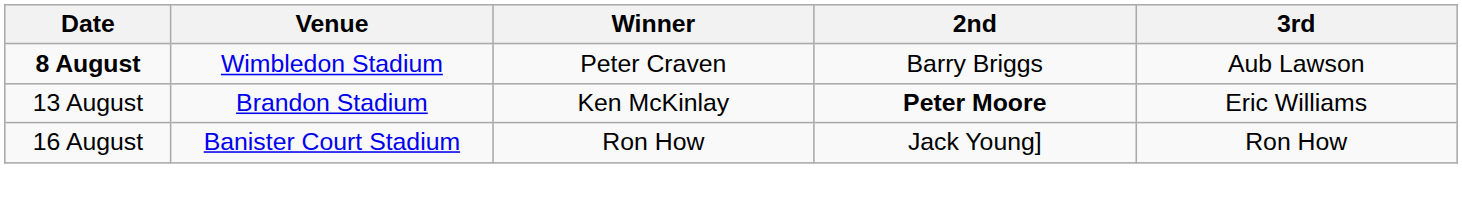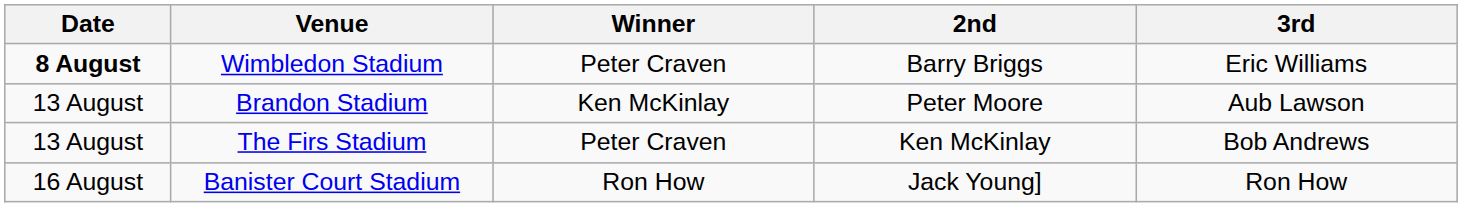Wimbledon Stadium | 3rd: Aub Lawson -> Eric Williams
Brandon Stadium | 2nd: bold -> normal
Brandon Stadium | 3rd: Eric Williams -> Aub Lawson
+ row: 13 August | The Firs Stadium | Peter Craven | Ken McKinlay | Bob Andrews
